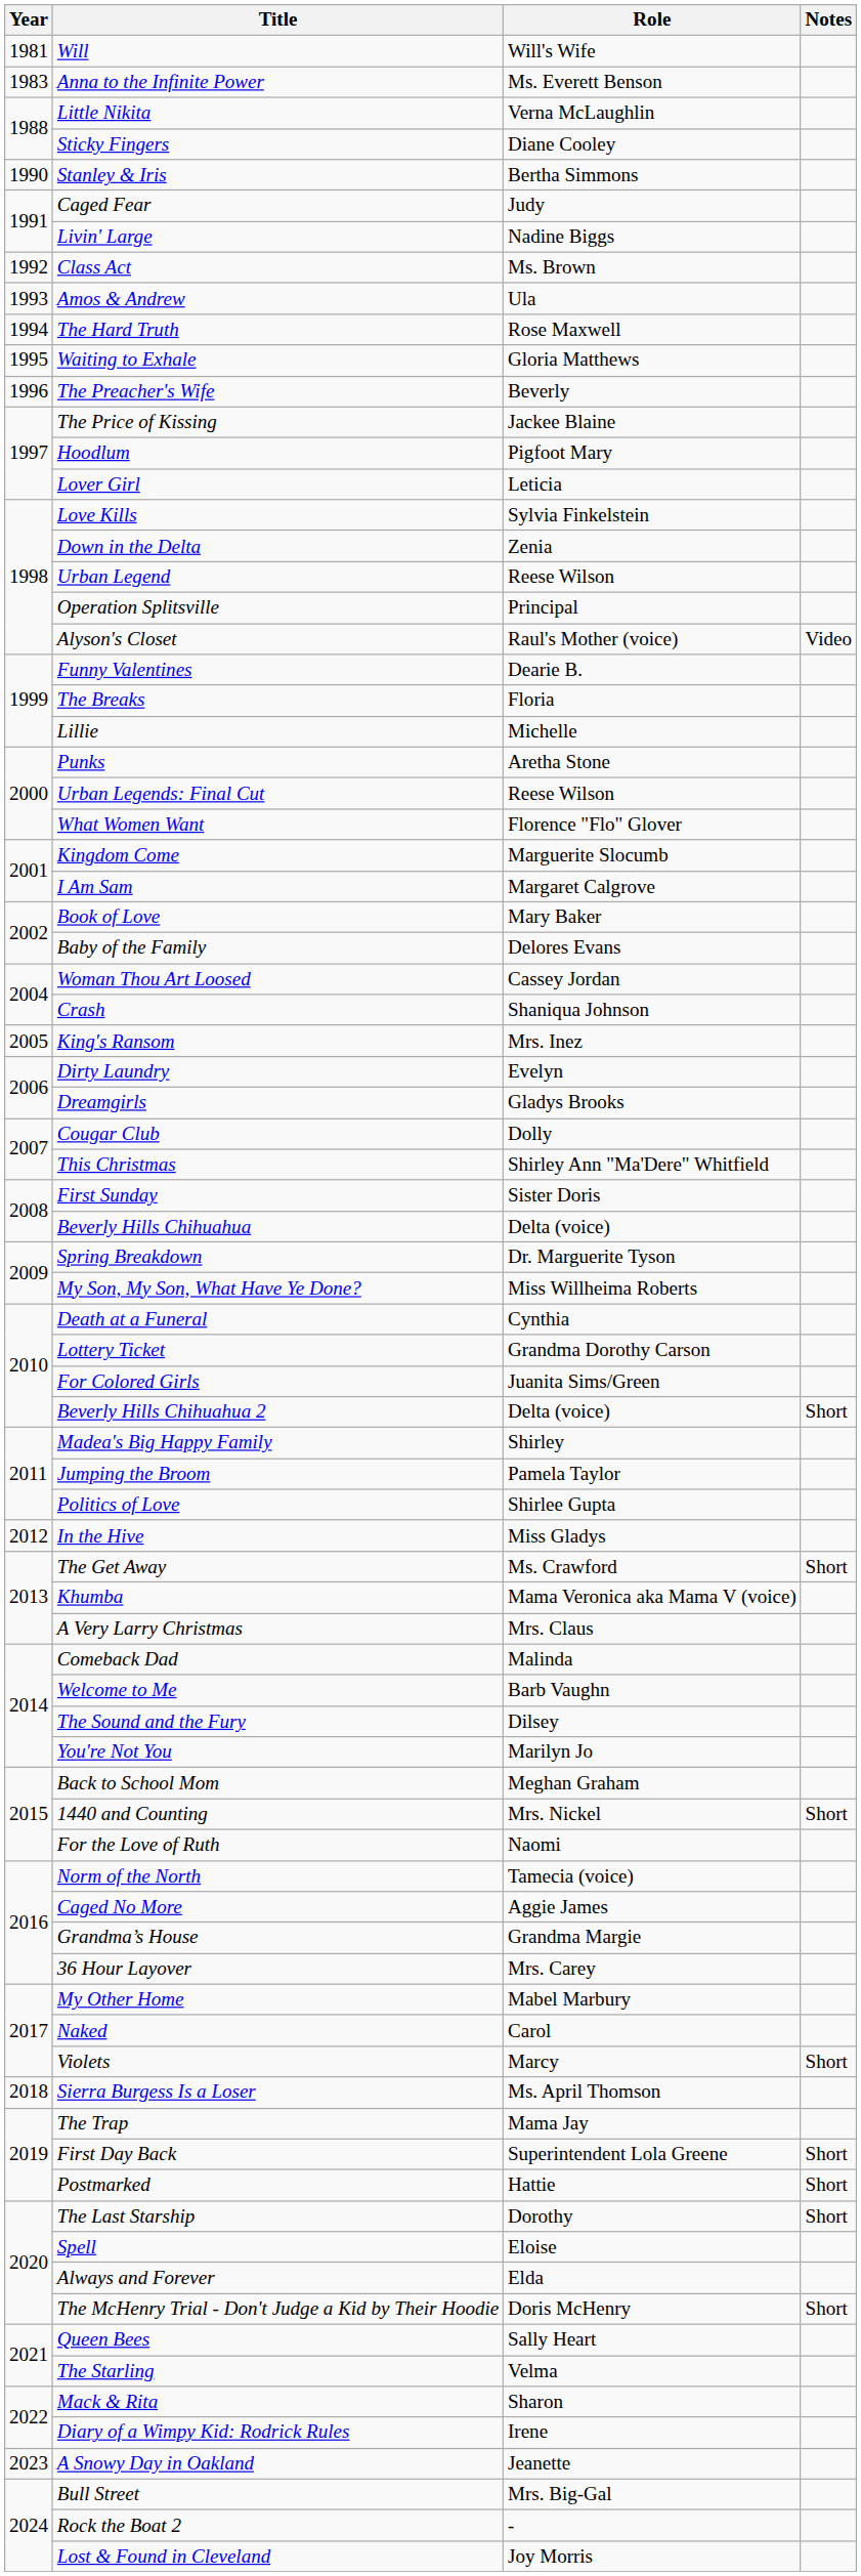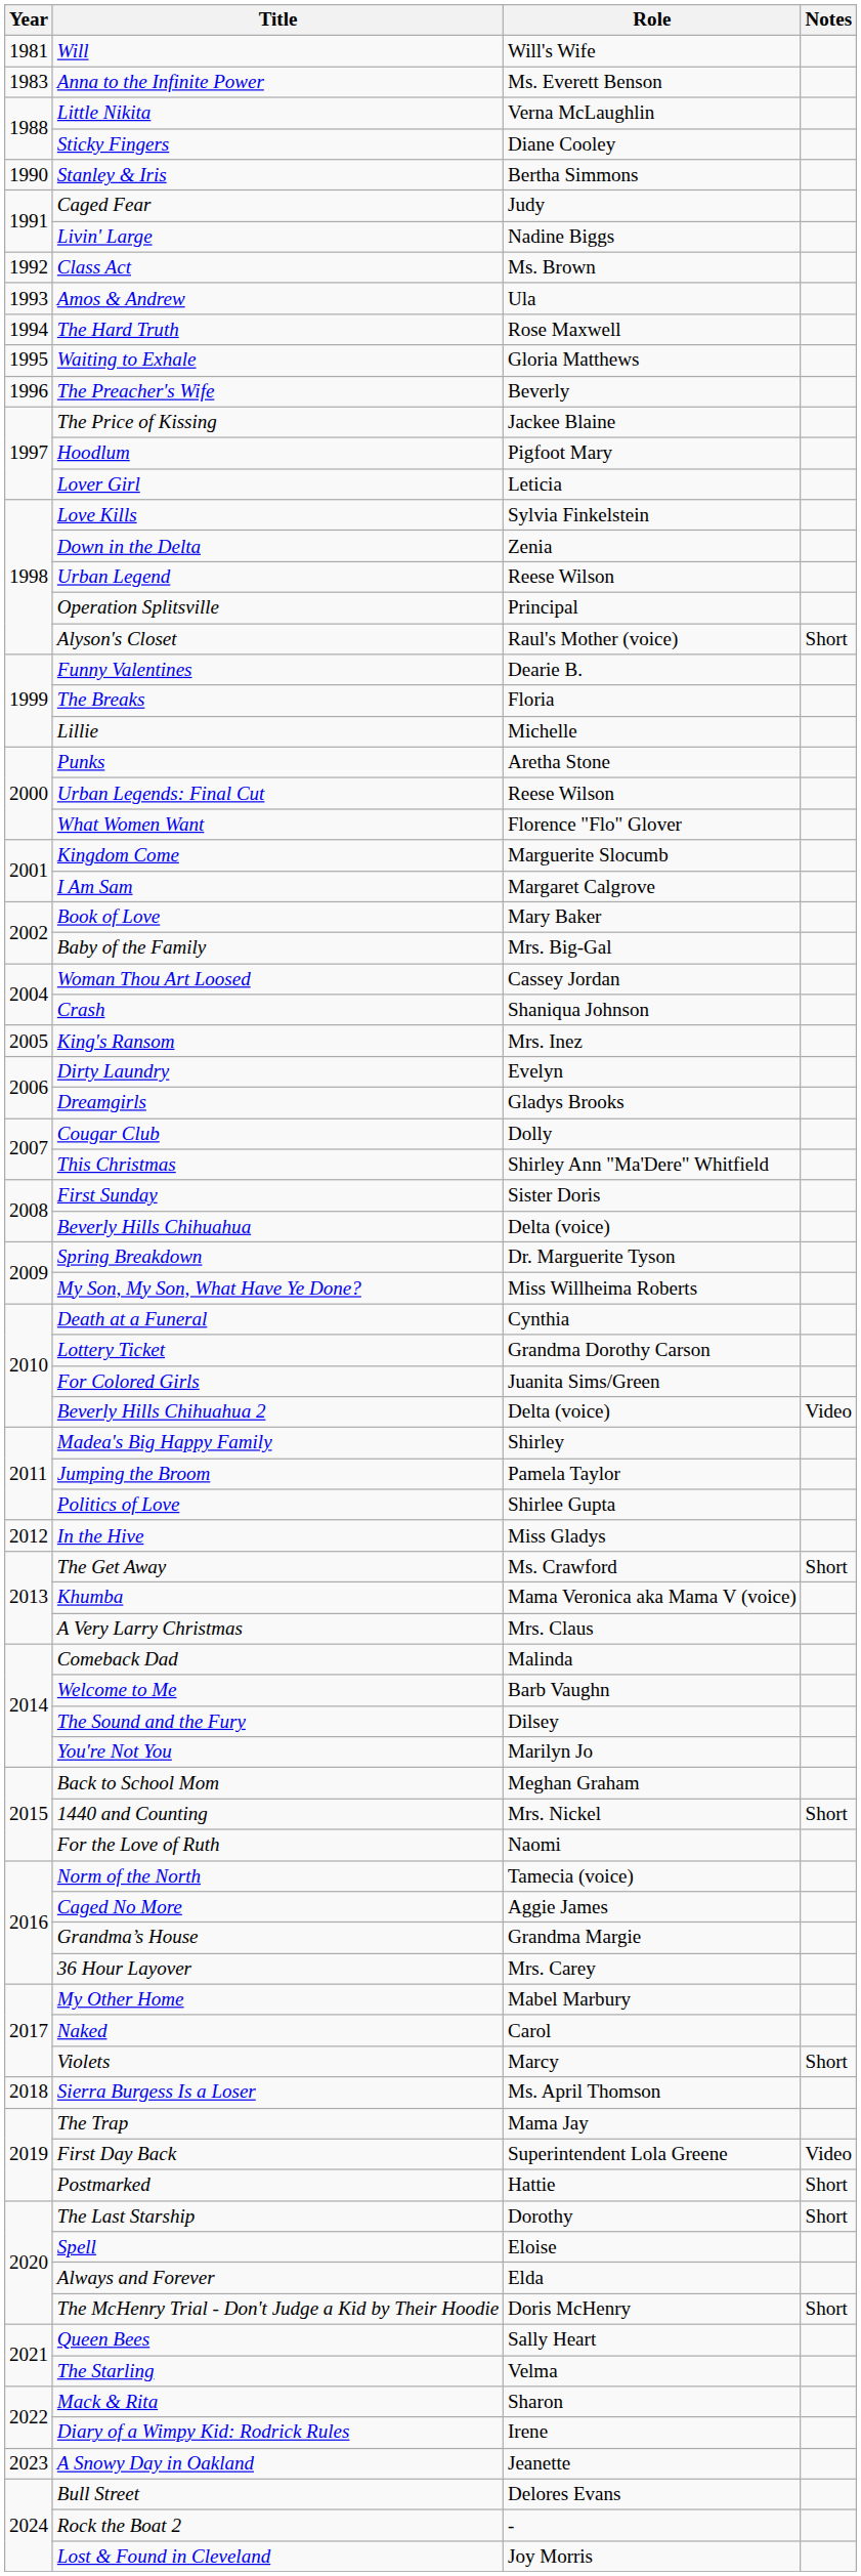Alyson's Closet | Notes: Video -> Short
Baby of the Family | Role: Delores Evans -> Mrs. Big-Gal
Beverly Hills Chihuahua 2 | Notes: Short -> Video
First Day Back | Notes: Short -> Video
Bull Street | Role: Mrs. Big-Gal -> Delores Evans
